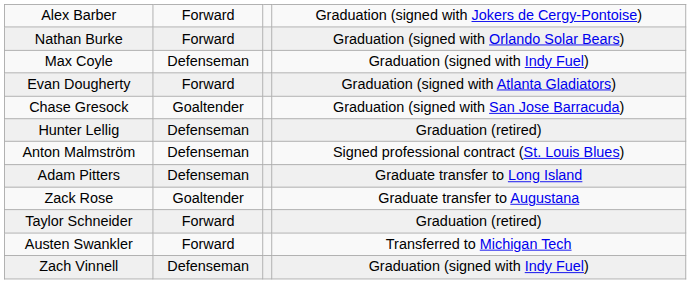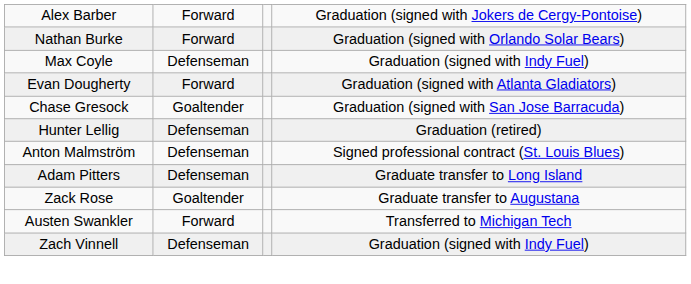- row: Taylor Schneider | Forward | Graduation (retired)
